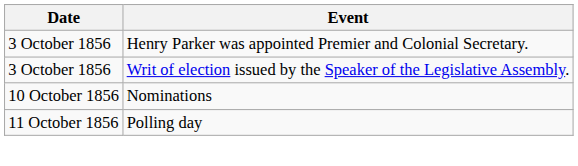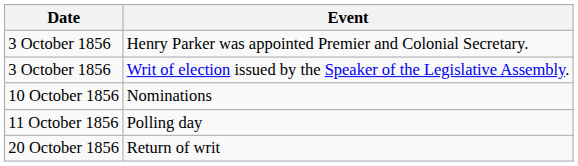+ row: 20 October 1856 | Return of writ
